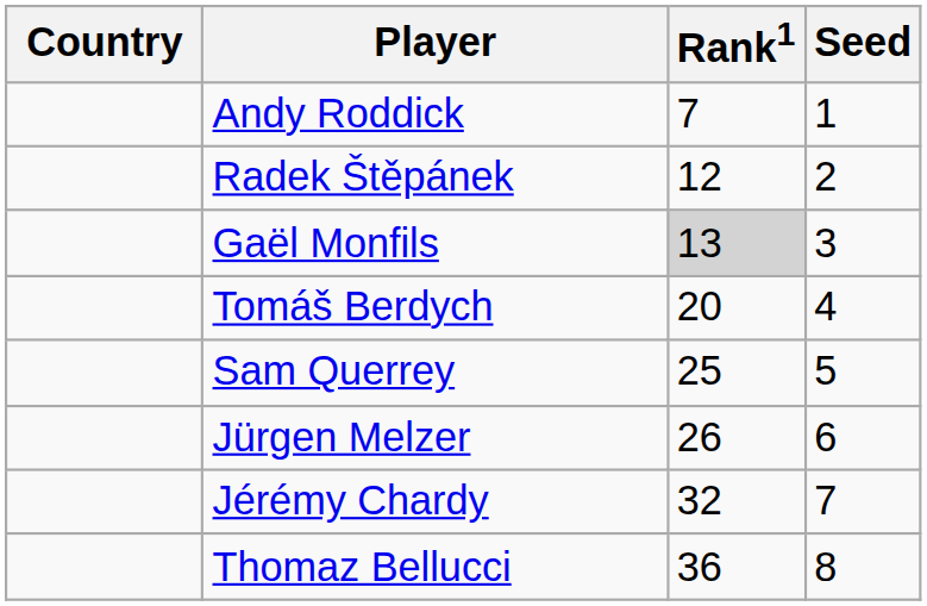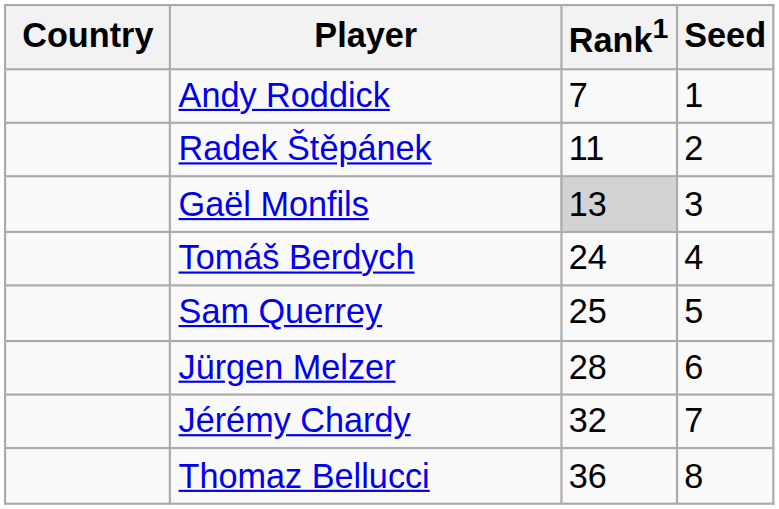Radek Štěpánek | Rank1: 12 -> 11
Tomáš Berdych | Rank1: 20 -> 24
Jürgen Melzer | Rank1: 26 -> 28
